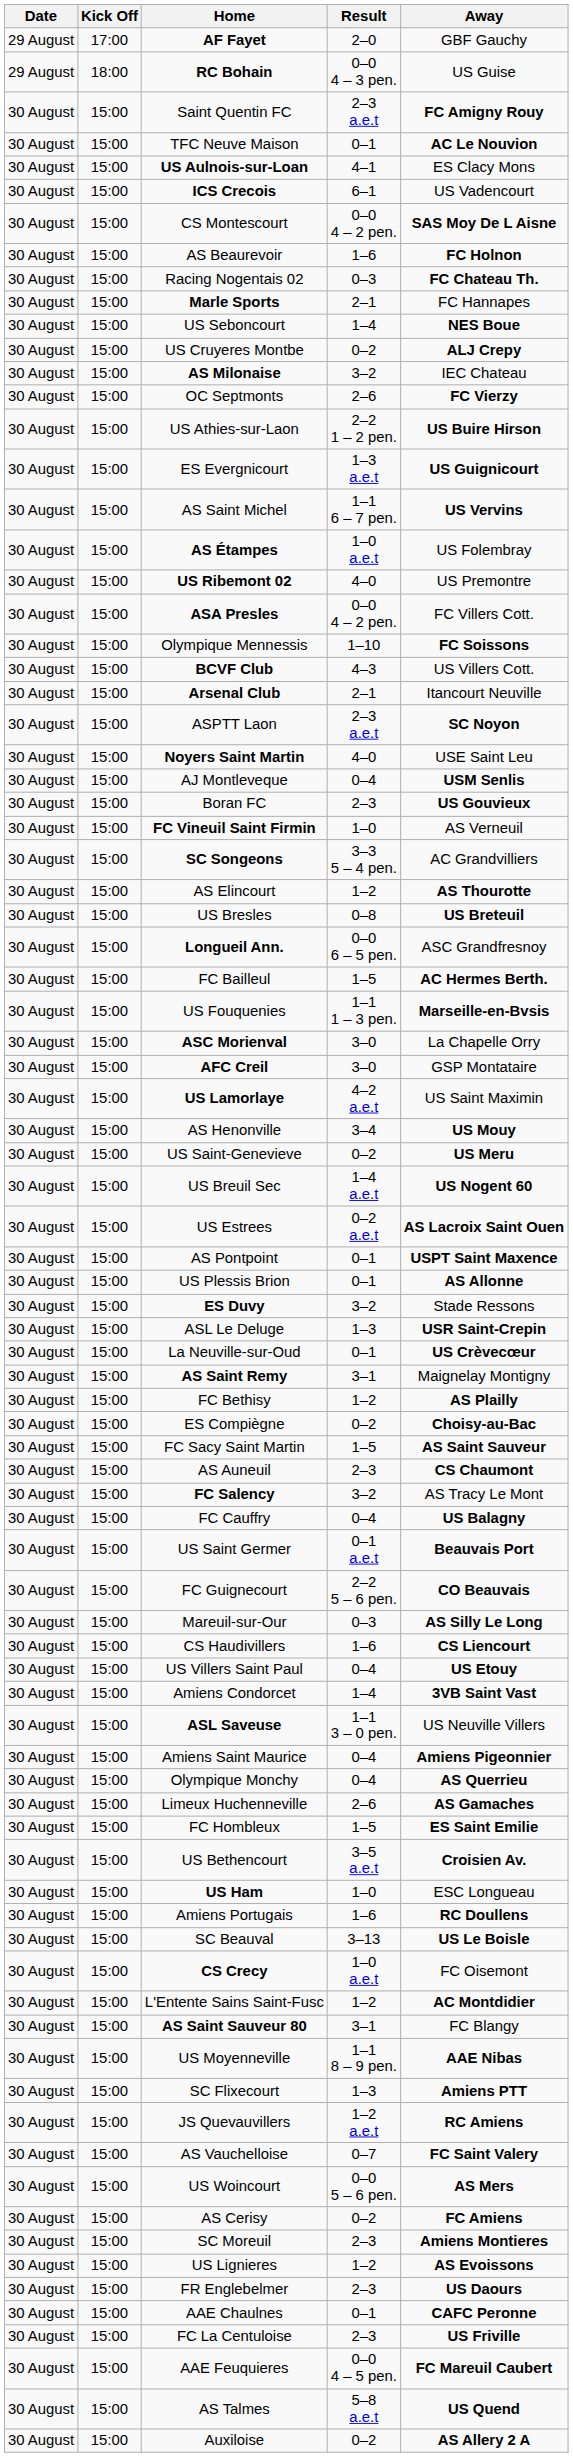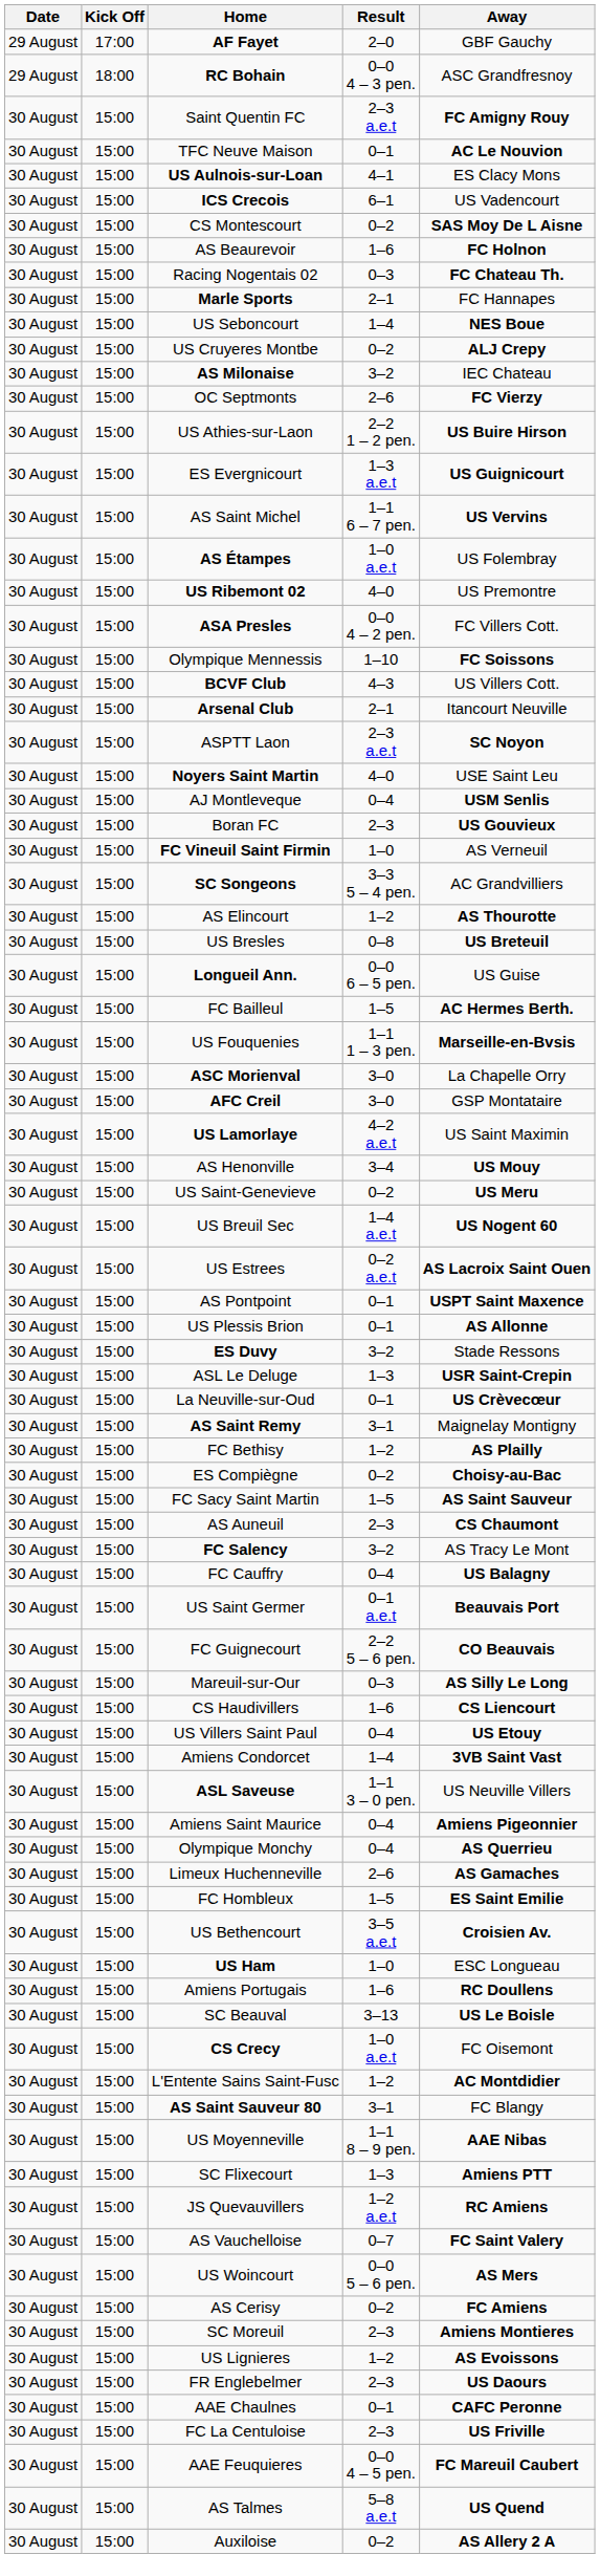RC Bohain | Away: US Guise -> ASC Grandfresnoy
CS Montescourt | Result: 0–0 4 – 2 pen. -> 0–2
Longueil Ann. | Away: ASC Grandfresnoy -> US Guise
